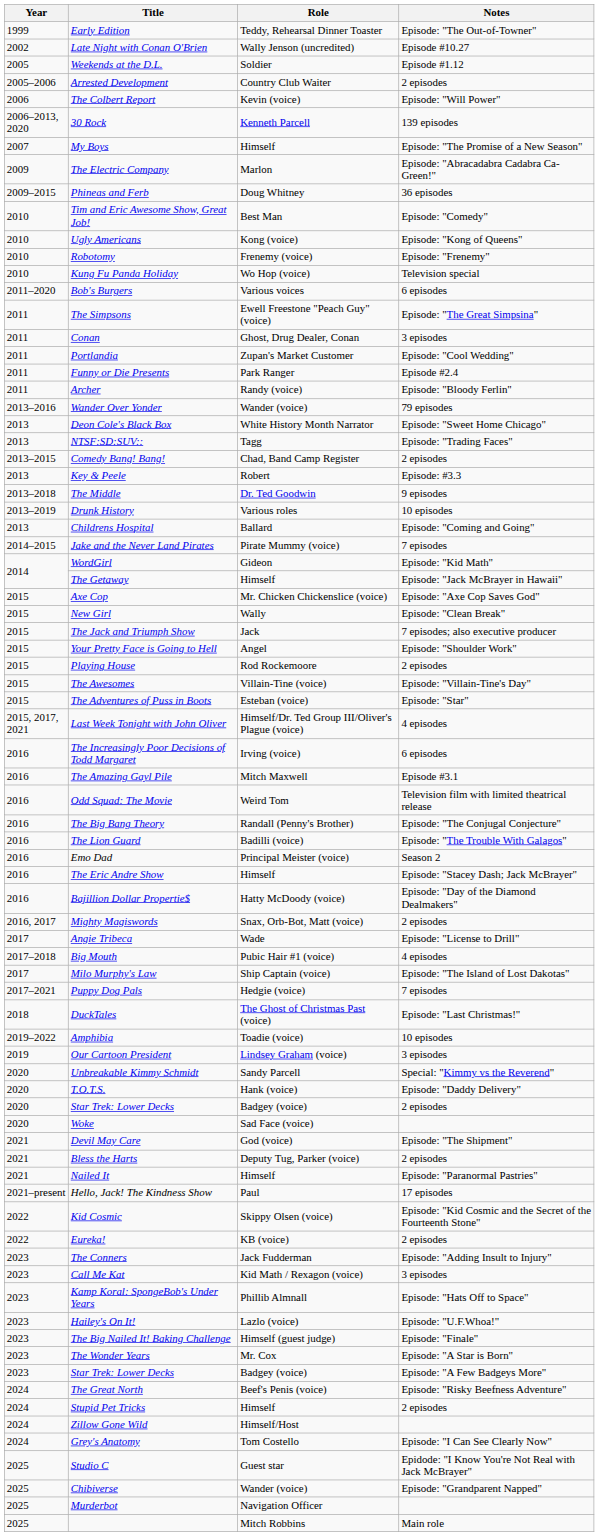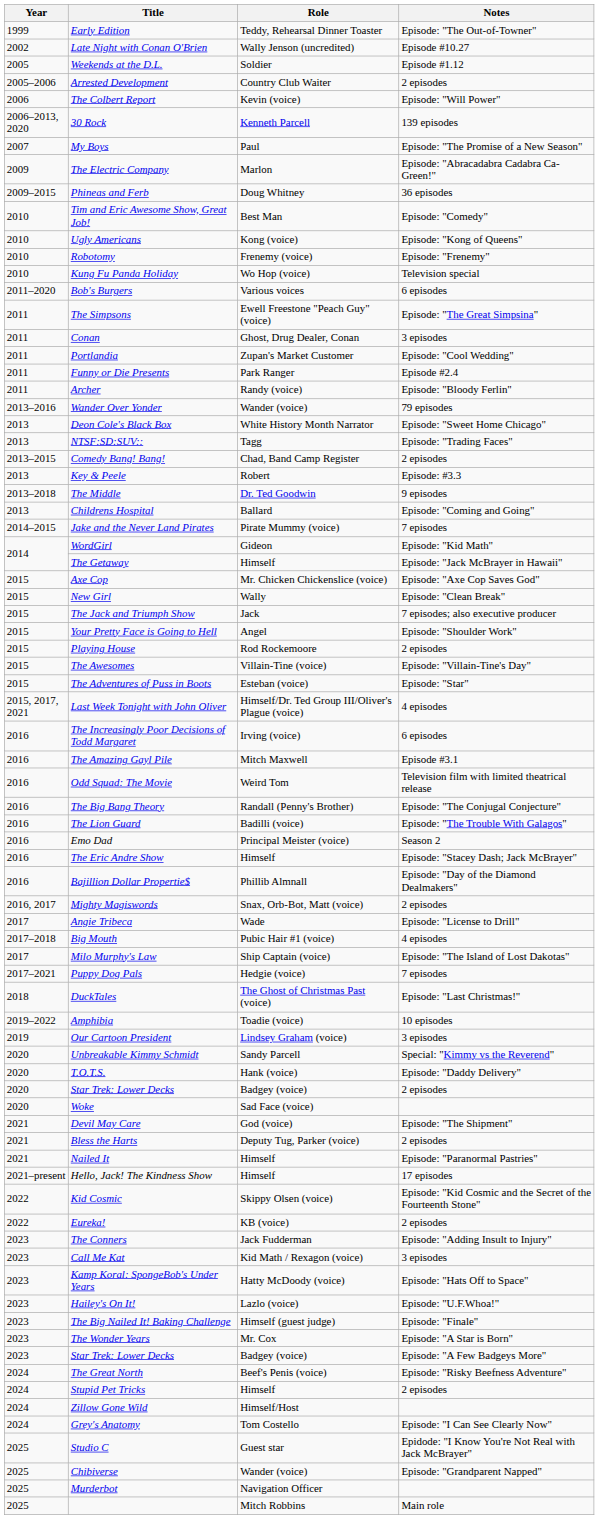My Boys | Role: Himself -> Paul
- row: 2013–2019 | Drunk History | Various roles | 10 episodes
Bajillion Dollar Propertie$ | Role: Hatty McDoody (voice) -> Phillib Almnall
Hello, Jack! The Kindness Show | Role: Paul -> Himself
Kamp Koral: SpongeBob's Under Years | Role: Phillib Almnall -> Hatty McDoody (voice)
